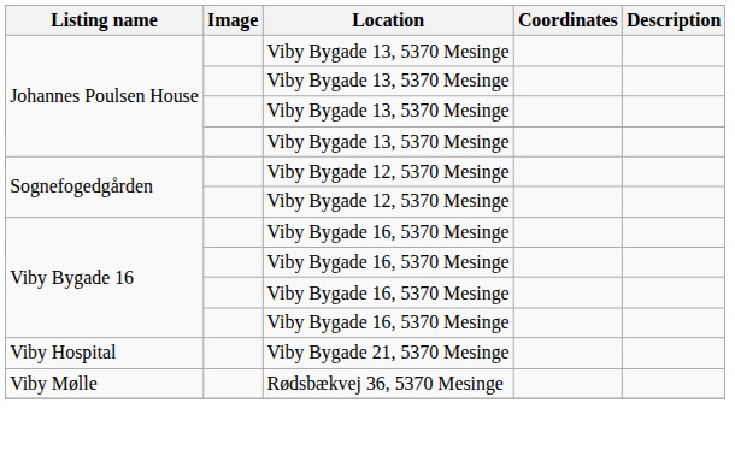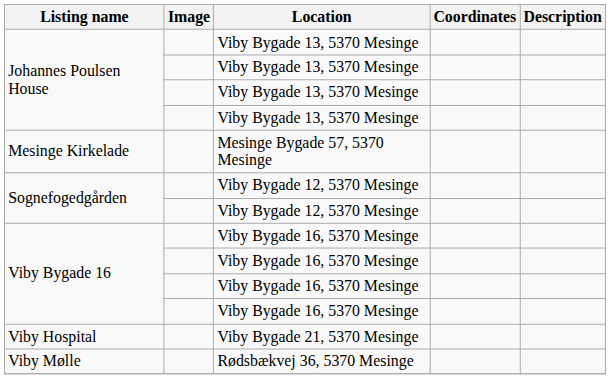+ row: Mesinge Kirkelade | Mesinge Bygade 57, 5370 Mesinge
